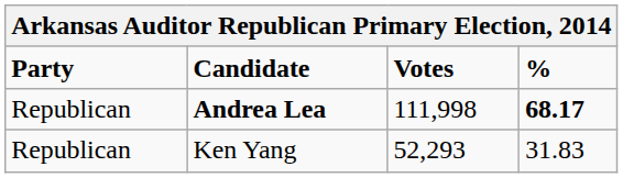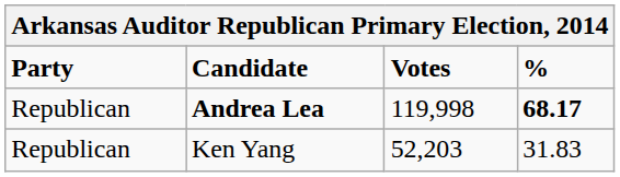Andrea Lea | Votes: 111,998 -> 119,998
Ken Yang | Votes: 52,293 -> 52,203
